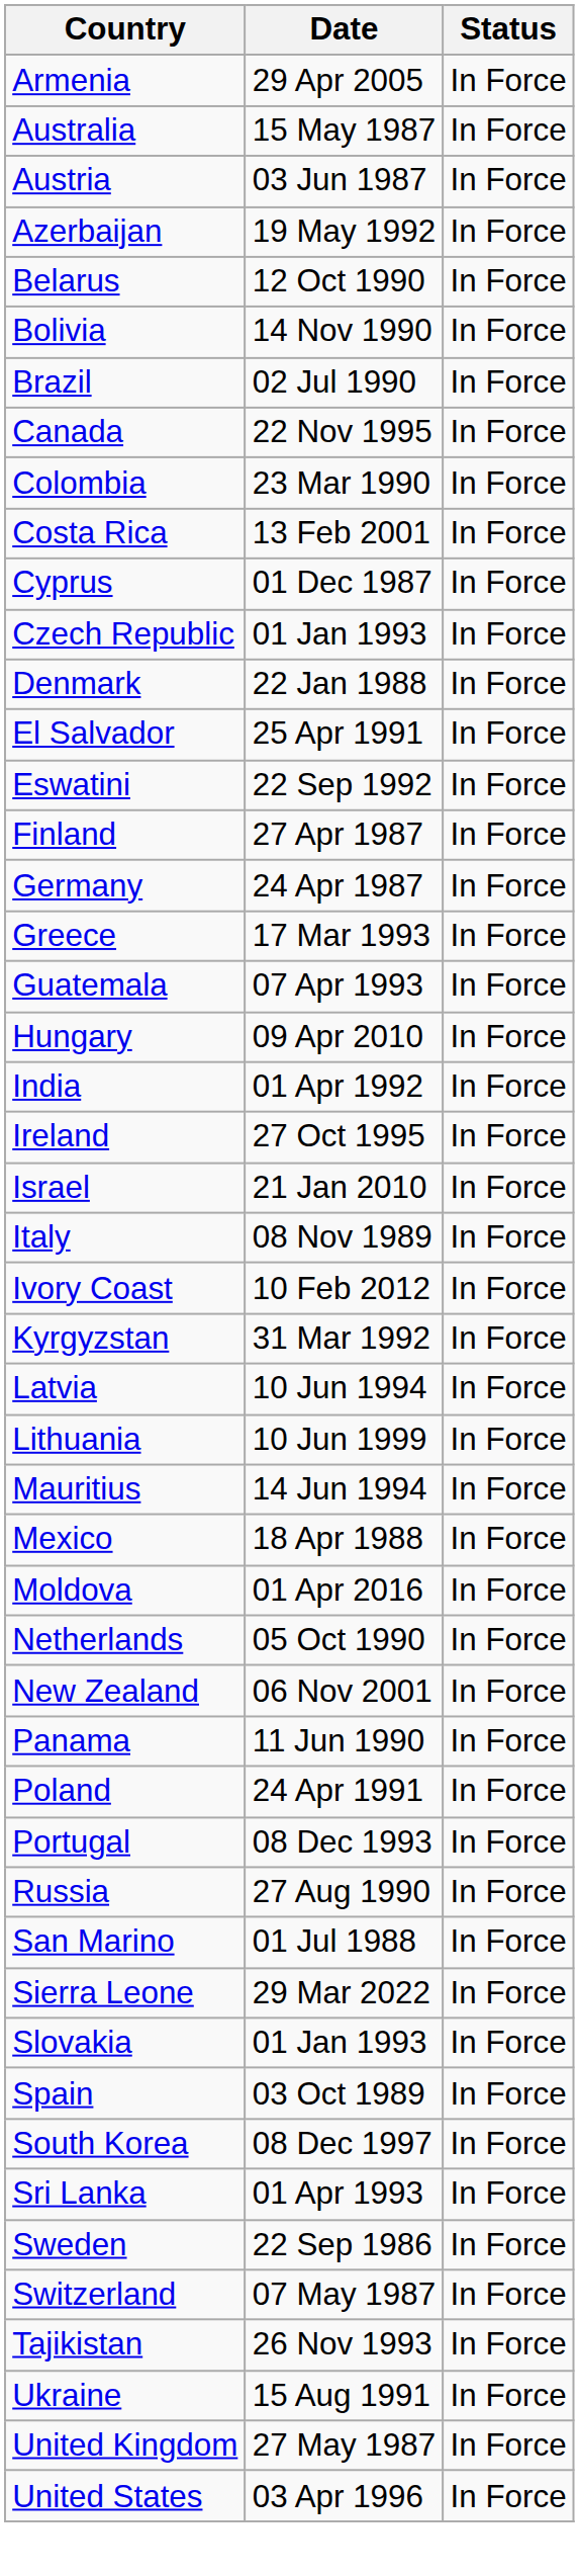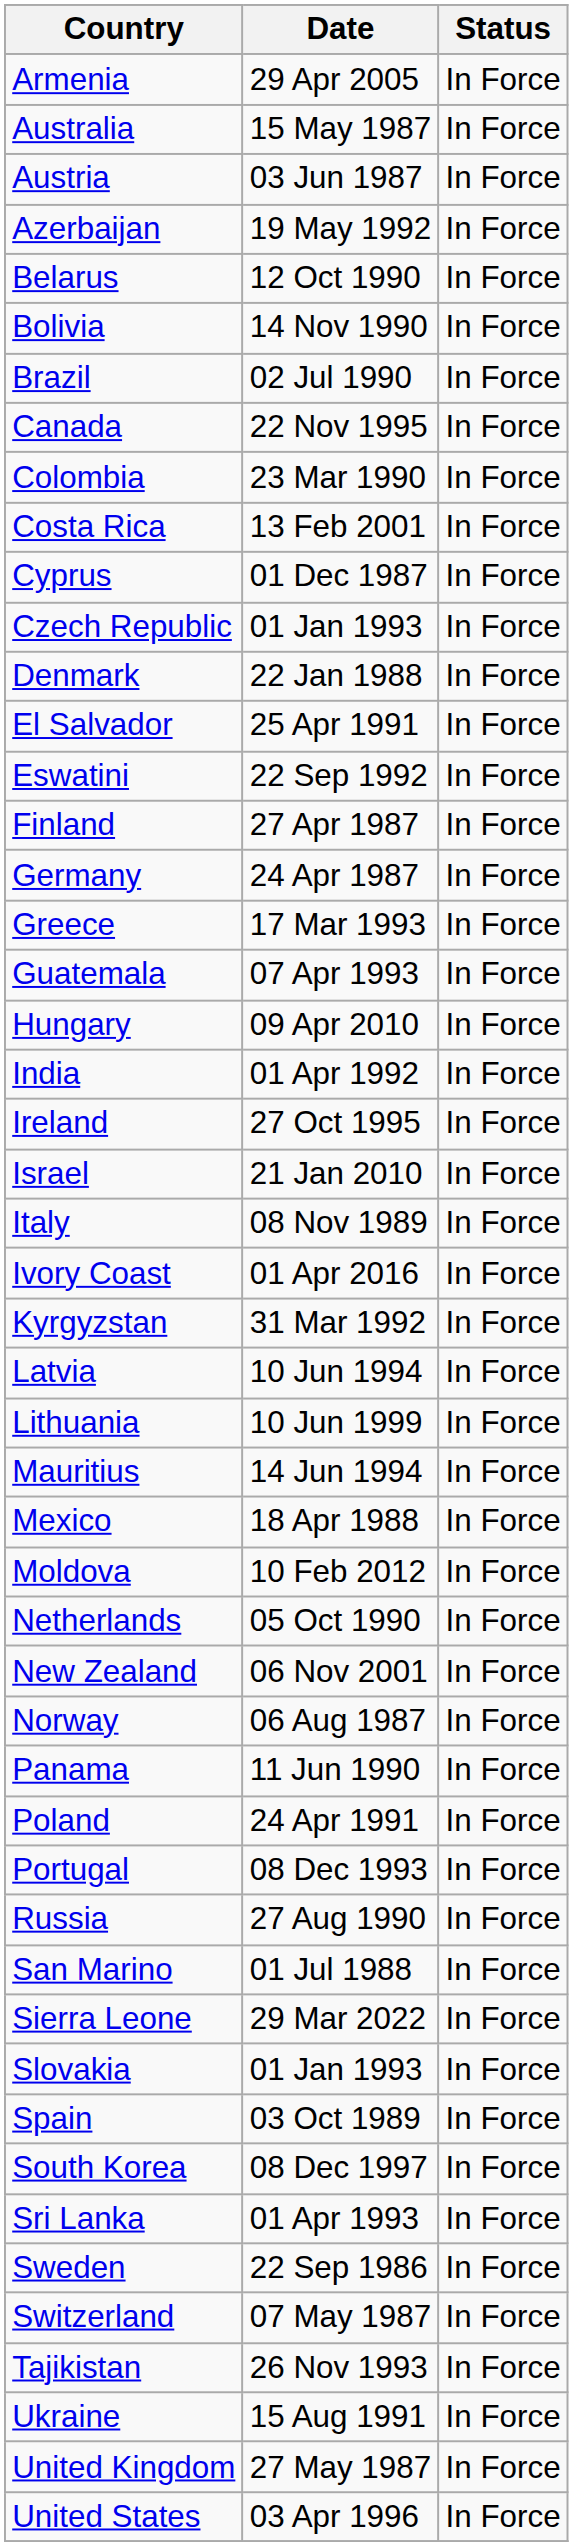Ivory Coast | Date: 10 Feb 2012 -> 01 Apr 2016
Moldova | Date: 01 Apr 2016 -> 10 Feb 2012
+ row: Norway | 06 Aug 1987 | In Force
